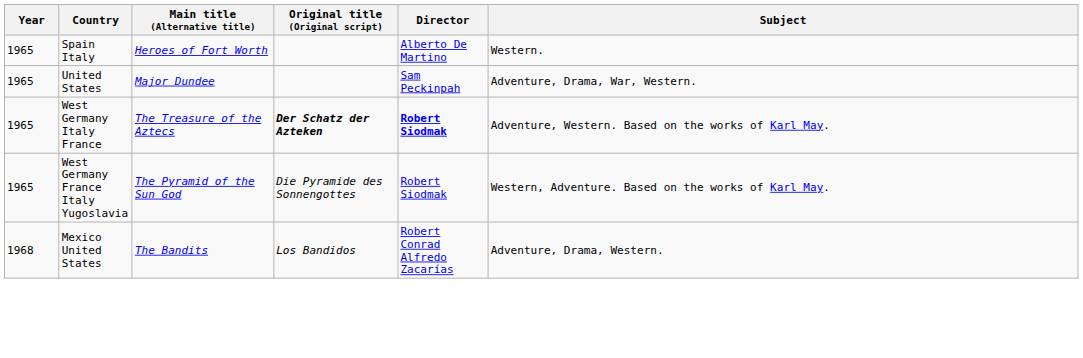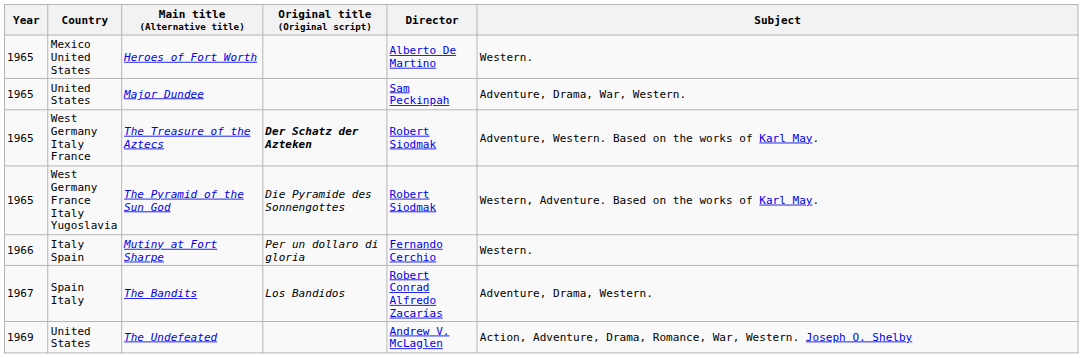Heroes of Fort Worth | Country: Spain Italy -> Mexico United States
The Treasure of the Aztecs | Director: bold -> normal
+ row: 1966 | Italy Spain | Mutiny at Fort Sharpe | Per un dollaro di gloria | Fernando Cerchio | Western.
The Bandits | Year: 1968 -> 1967
The Bandits | Country: Mexico United States -> Spain Italy
+ row: 1969 | United States | The Undefeated | Andrew V. McLaglen | Action, Adventure, Drama, Romance, War, Western. Joseph O. Shelby
